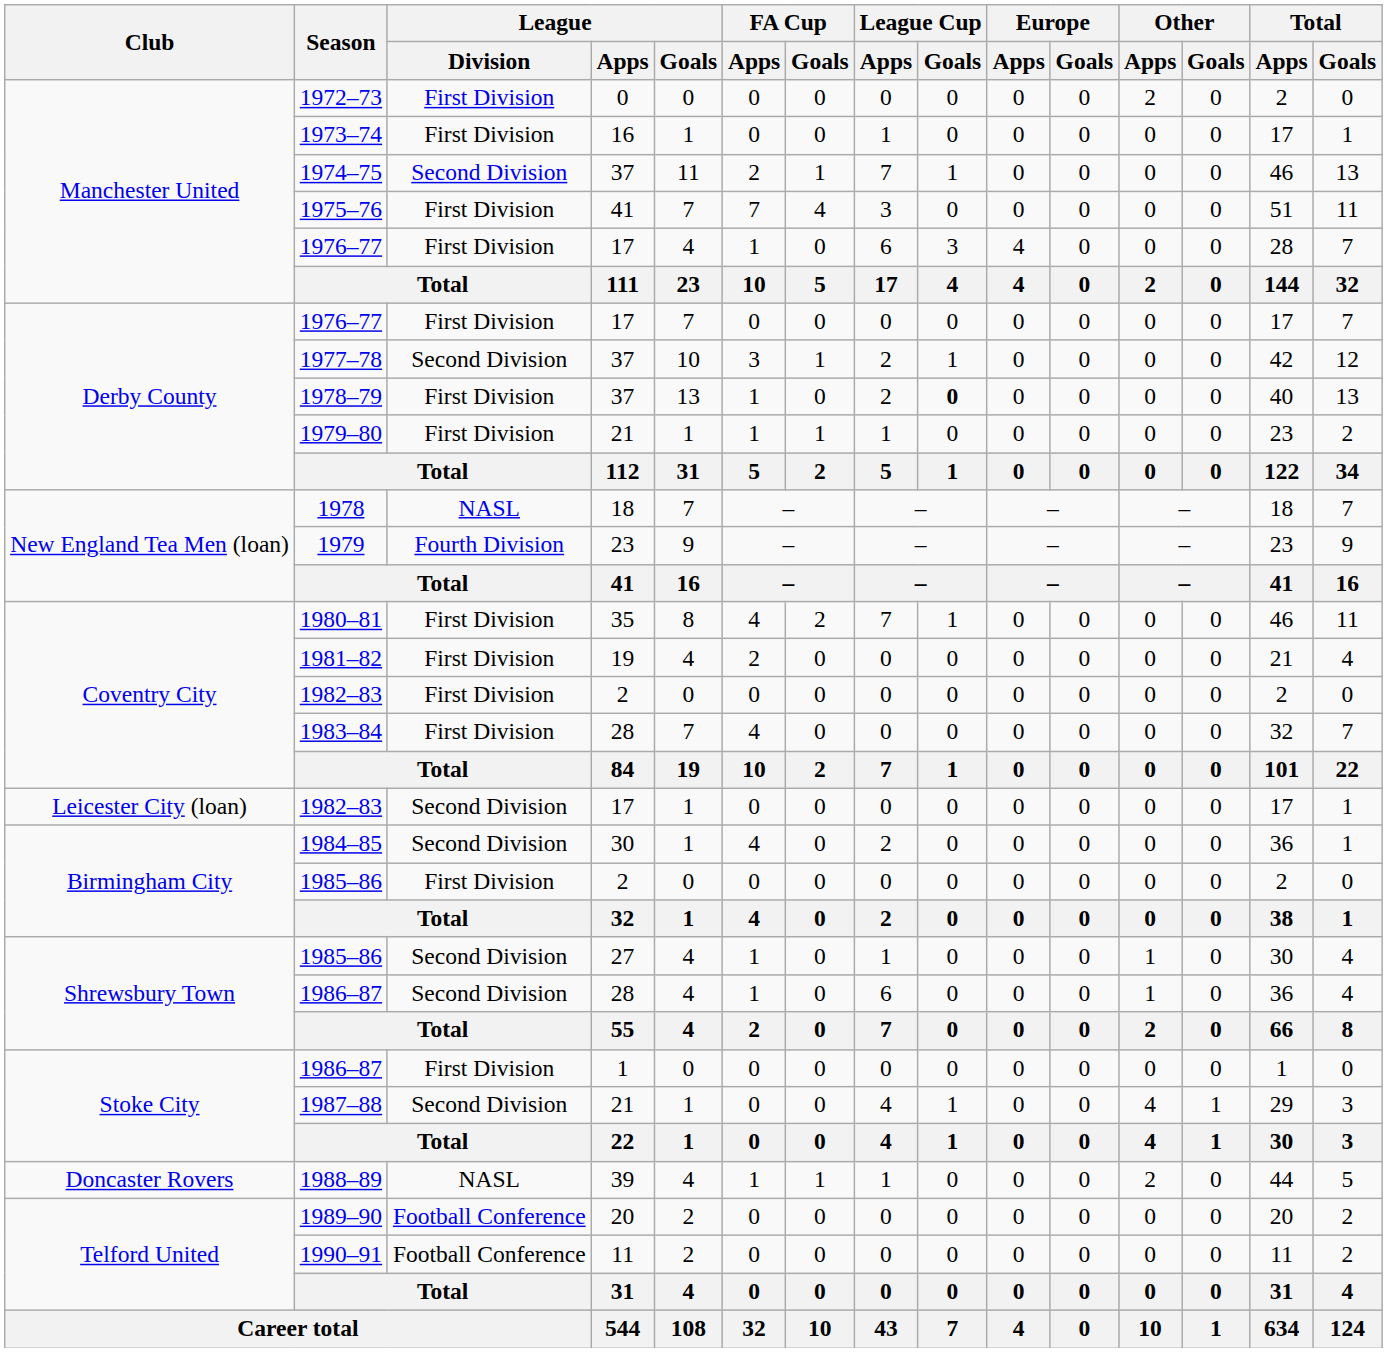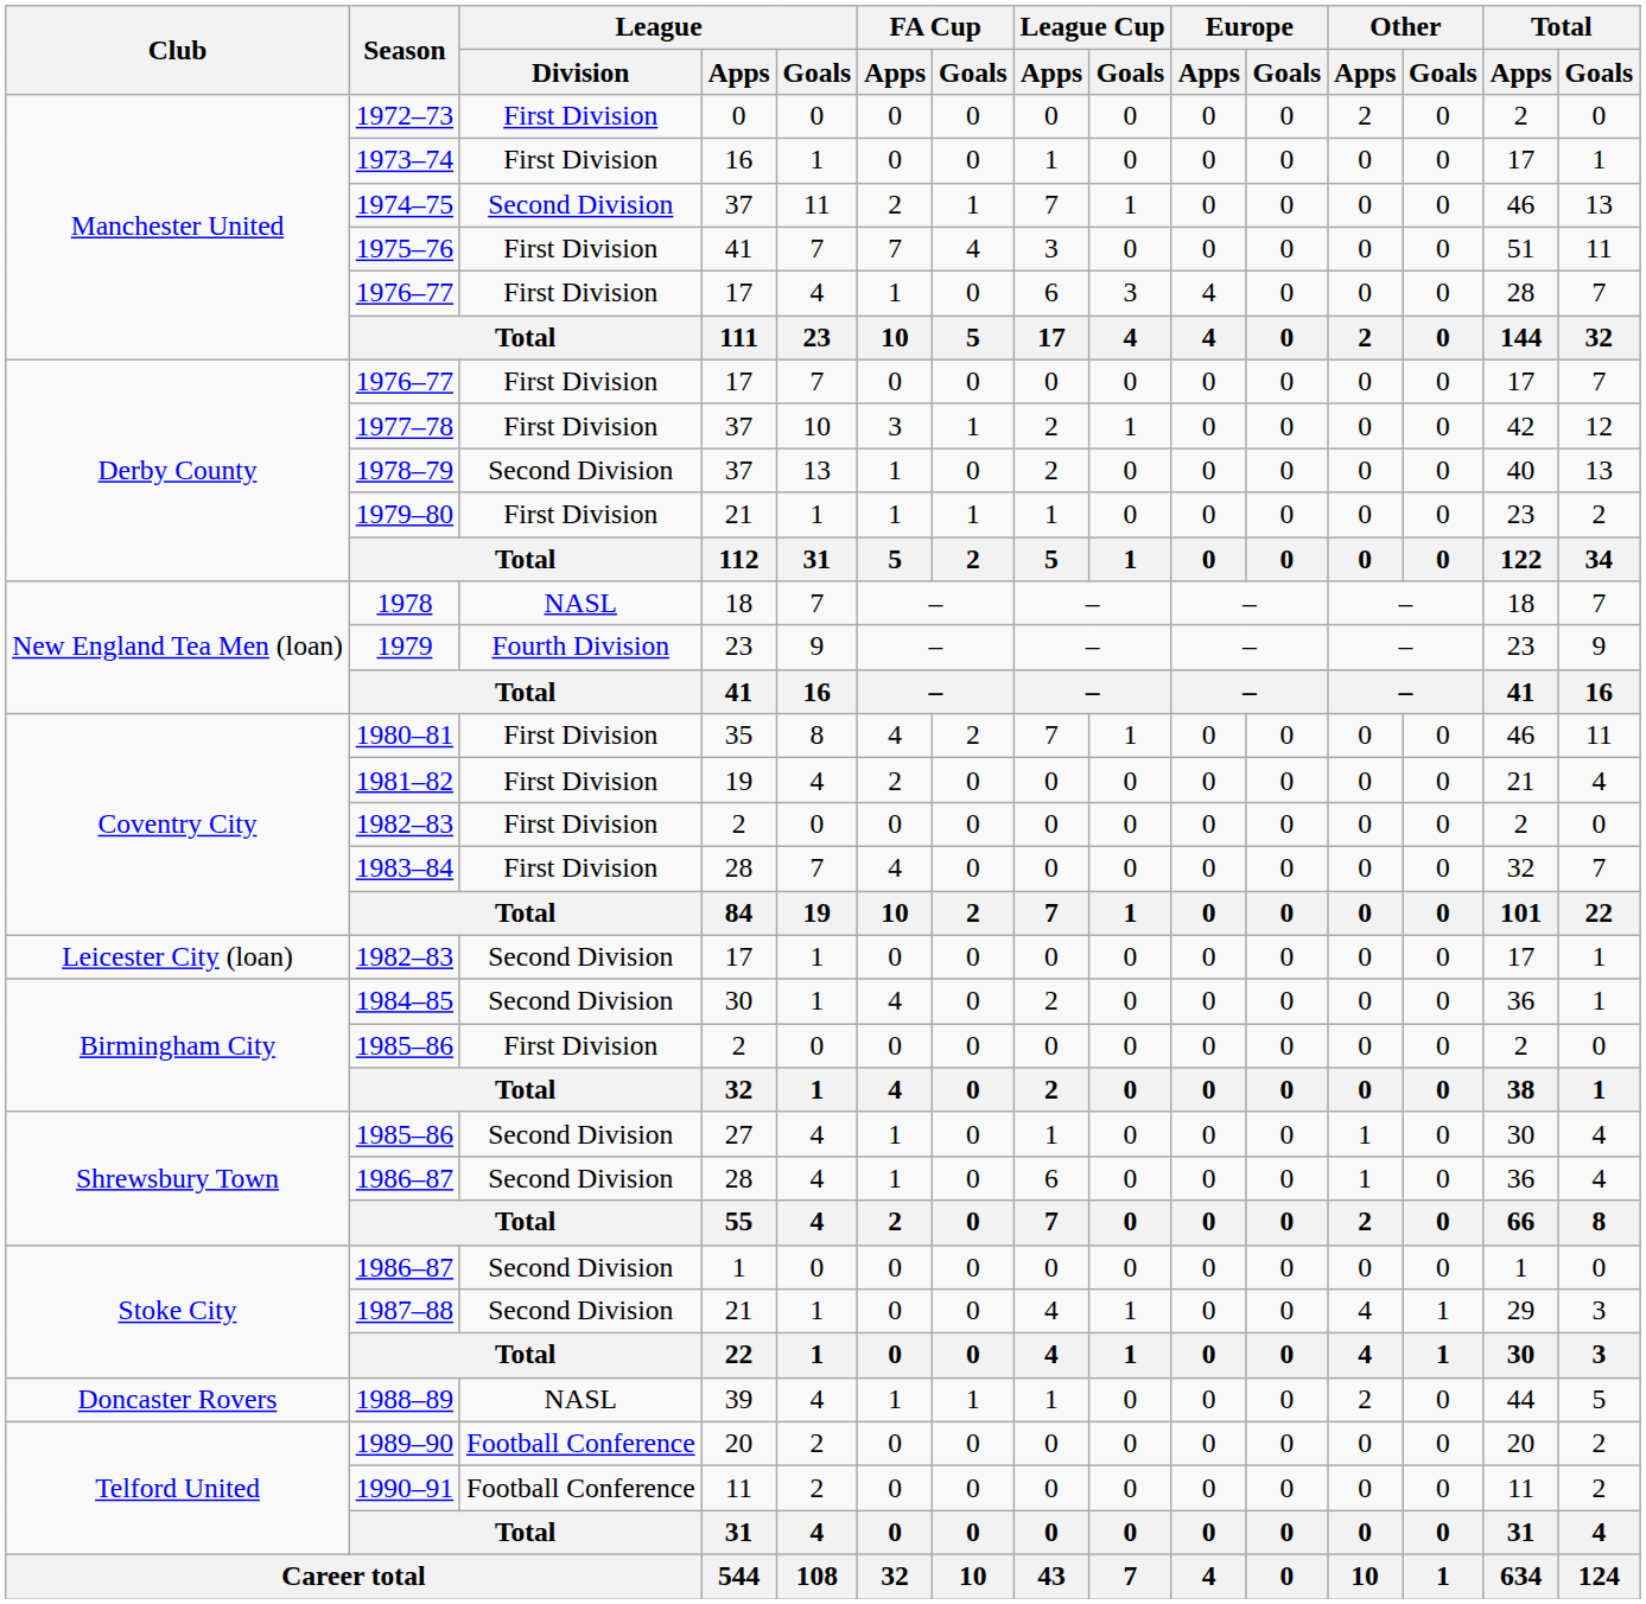1977–78 | League / Division: Second Division -> First Division
1978–79 | League / Division: First Division -> Second Division
1978–79 | League Cup / Goals: bold -> normal
Stoke City / 1986–87 | League / Division: First Division -> Second Division
